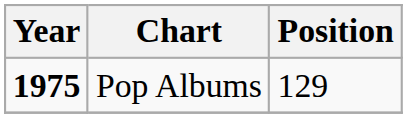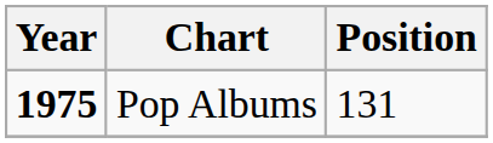Pop Albums | Position: 129 -> 131
